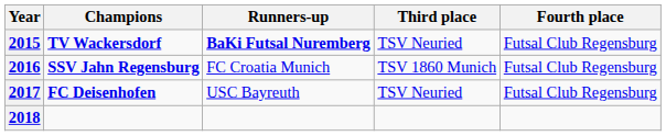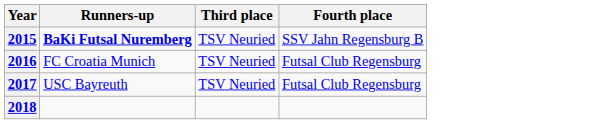- column: Champions | TV Wackersdorf | SSV Jahn Regensburg | FC Deisenhofen
2015 | Fourth place: Futsal Club Regensburg -> SSV Jahn Regensburg B
2016 | Third place: TSV 1860 Munich -> TSV Neuried
